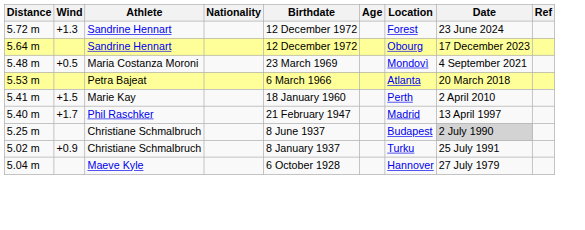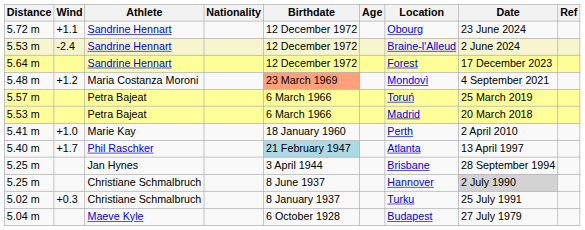5.72 m | Wind: +1.3 -> +1.1
5.72 m | Location: Forest -> Obourg
+ row: 5.53 m | -2.4 | Sandrine Hennart | 12 December 1972 | Braine-l'Alleud | 2 June 2024
5.64 m | Location: Obourg -> Forest
5.48 m | Wind: +0.5 -> +1.2
5.48 m | Birthdate: no background -> lightsalmon background
+ row: 5.57 m | Petra Bajeat | 6 March 1966 | Toruń | 25 March 2019
5.53 m / Petra Bajeat | Location: Atlanta -> Madrid
5.41 m | Wind: +1.5 -> +1.0
5.40 m | Birthdate: no background -> lightblue background
5.40 m | Location: Madrid -> Atlanta
+ row: 5.25 m | Jan Hynes | 3 April 1944 | Brisbane | 28 September 1994
5.25 m / Christiane Schmalbruch | Location: Budapest -> Hannover
5.02 m | Wind: +0.9 -> +0.3
5.04 m | Location: Hannover -> Budapest
